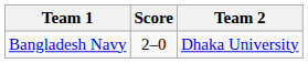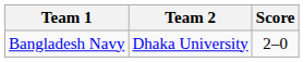columns swapped: Score <-> Team 2
